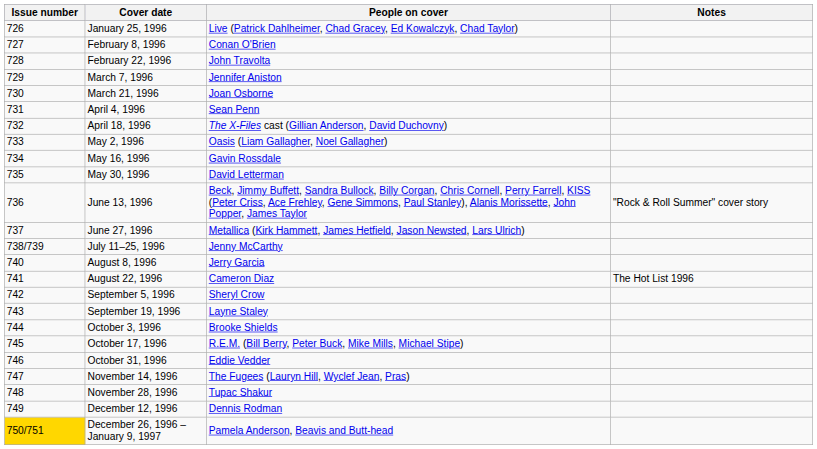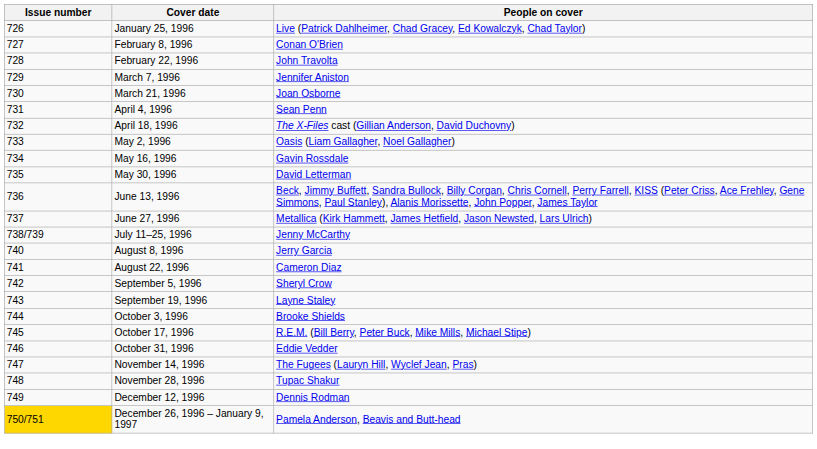- column: Notes | "Rock & Roll Summer" cover story | The Hot List 1996
